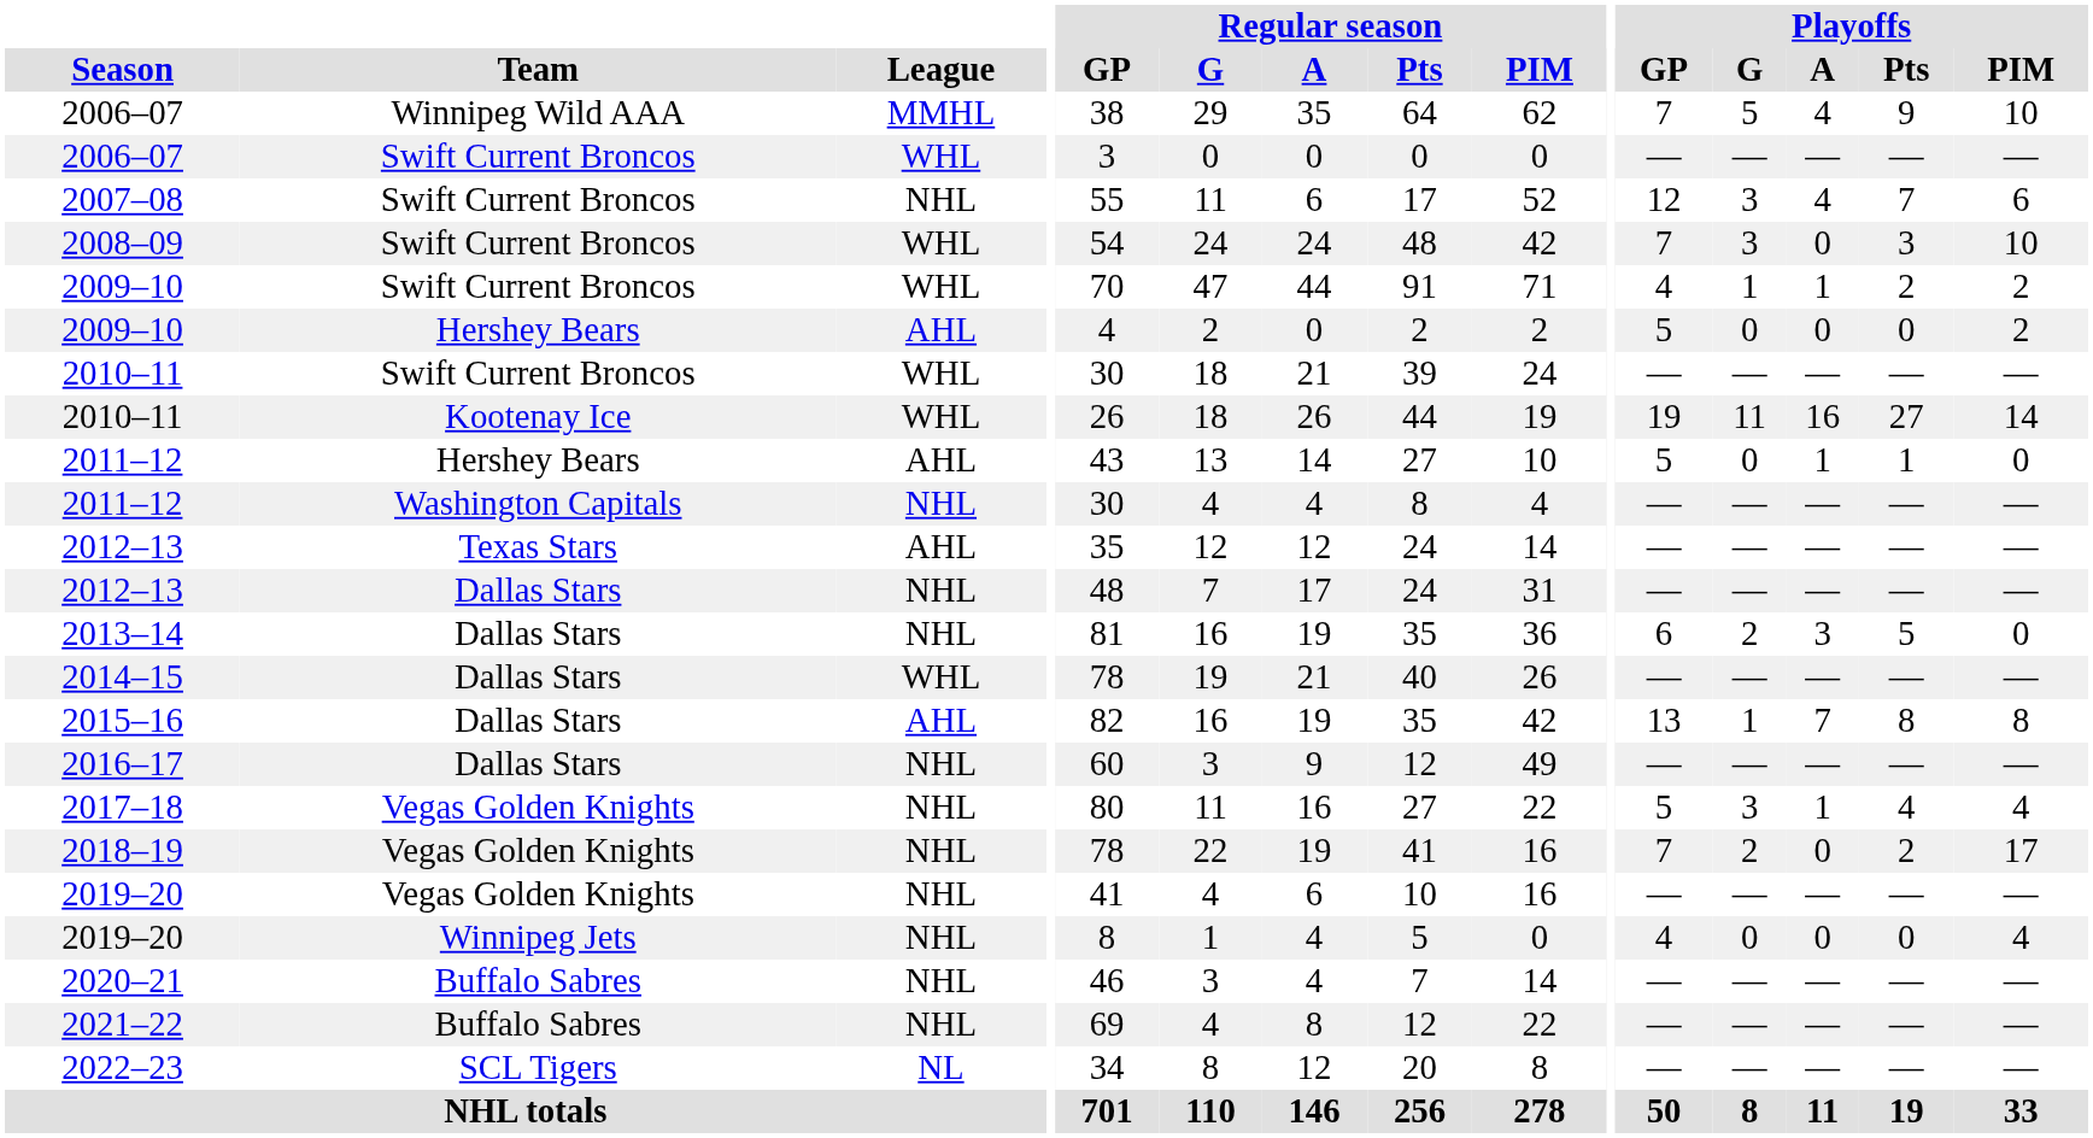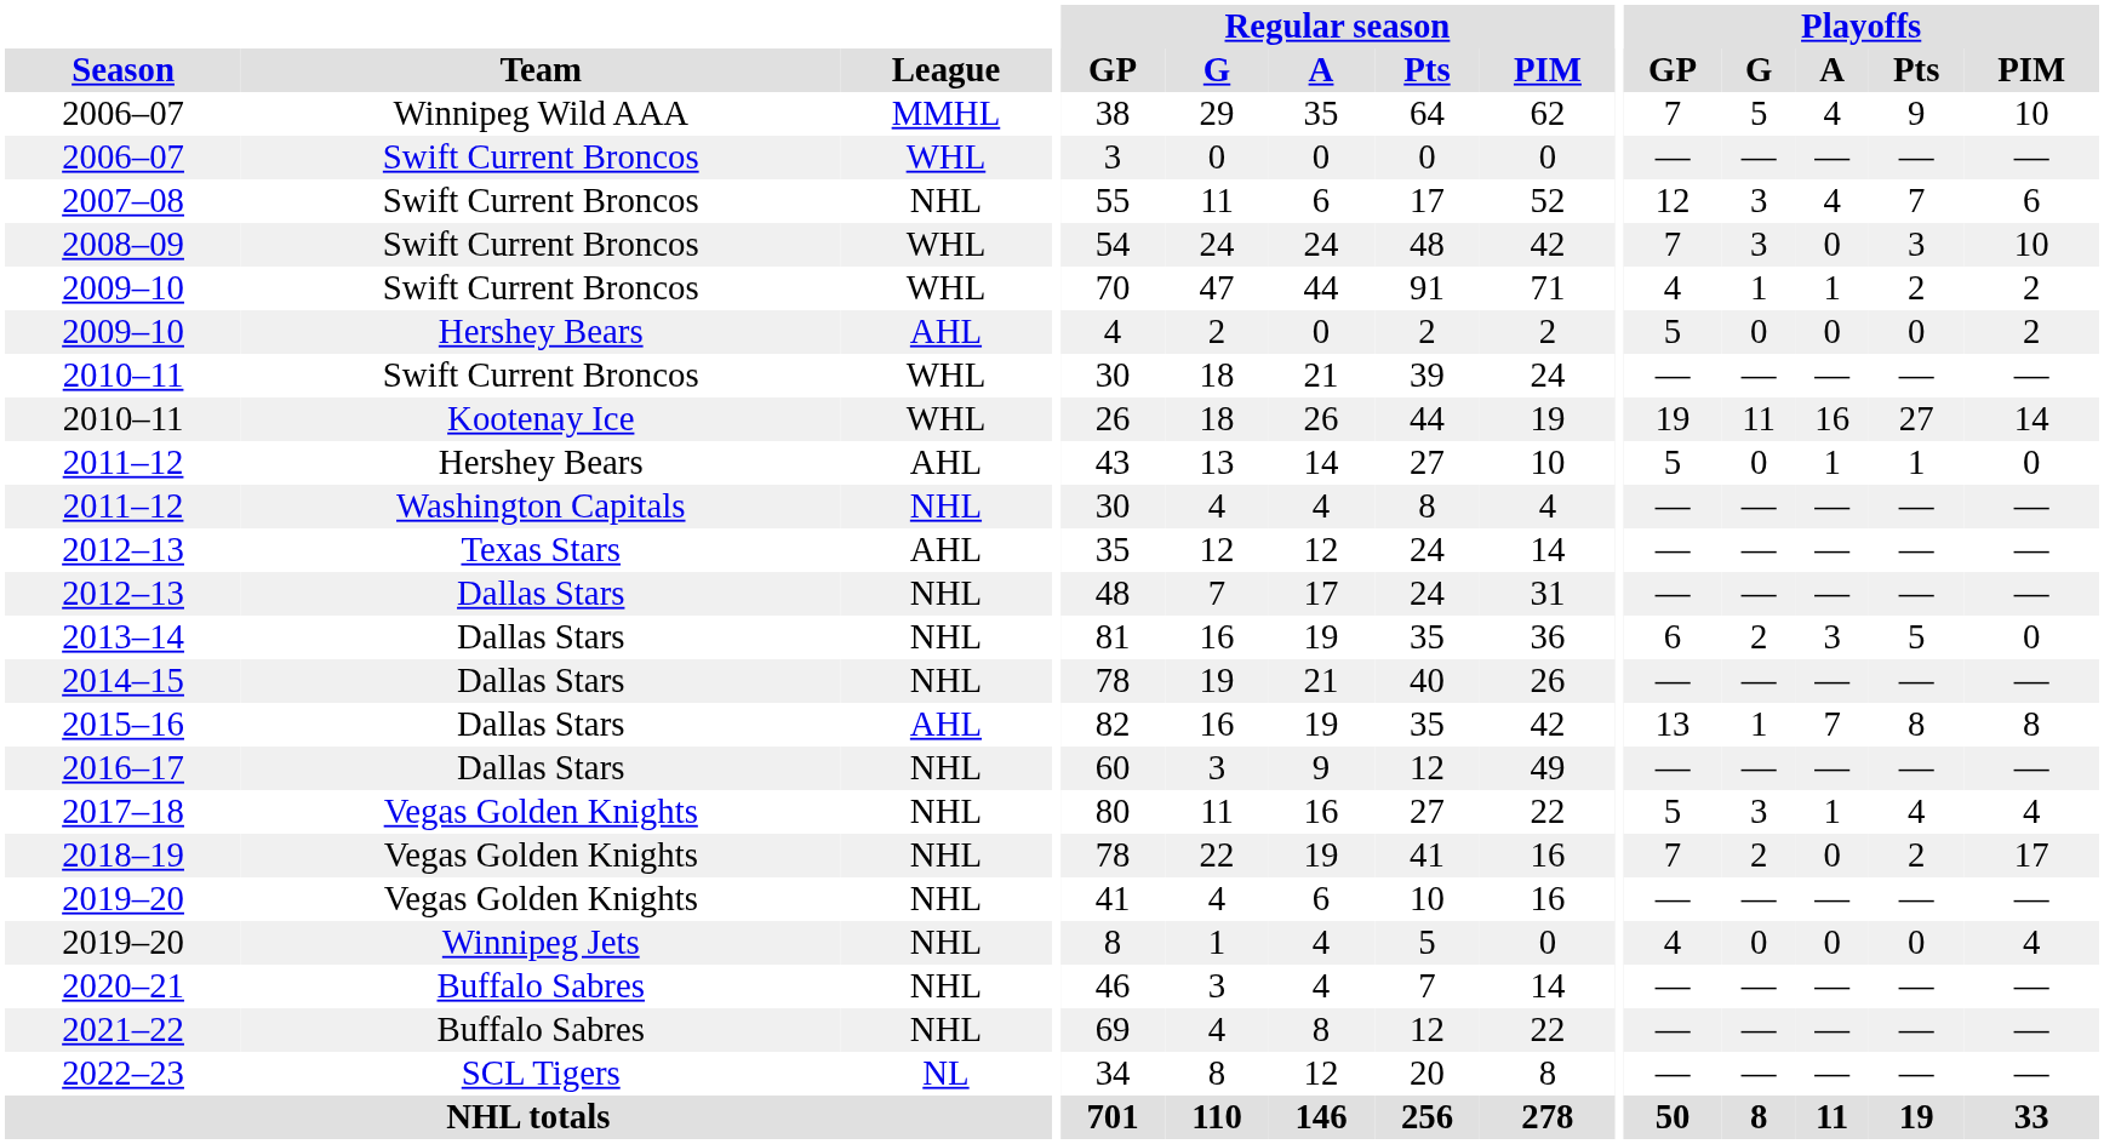2014–15 | League: WHL -> NHL
